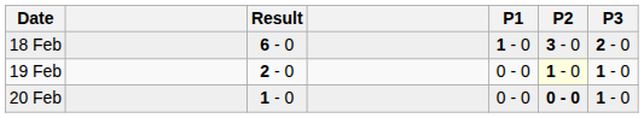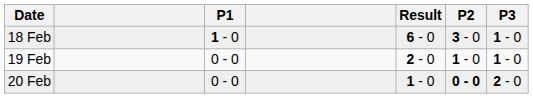columns swapped: Result <-> P1
18 Feb | P3: 2 - 0 -> 1 - 0
19 Feb | P2: lightyellow background -> no background
20 Feb | P3: 1 - 0 -> 2 - 0
